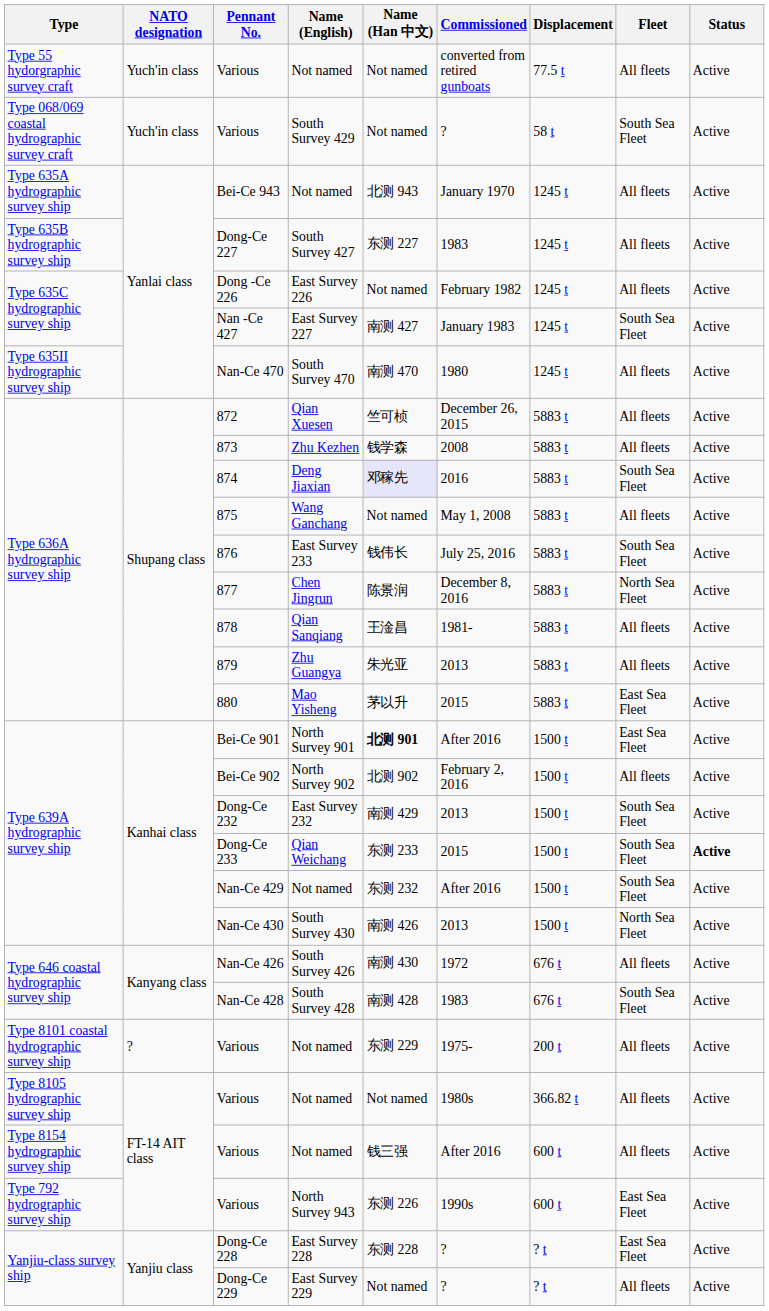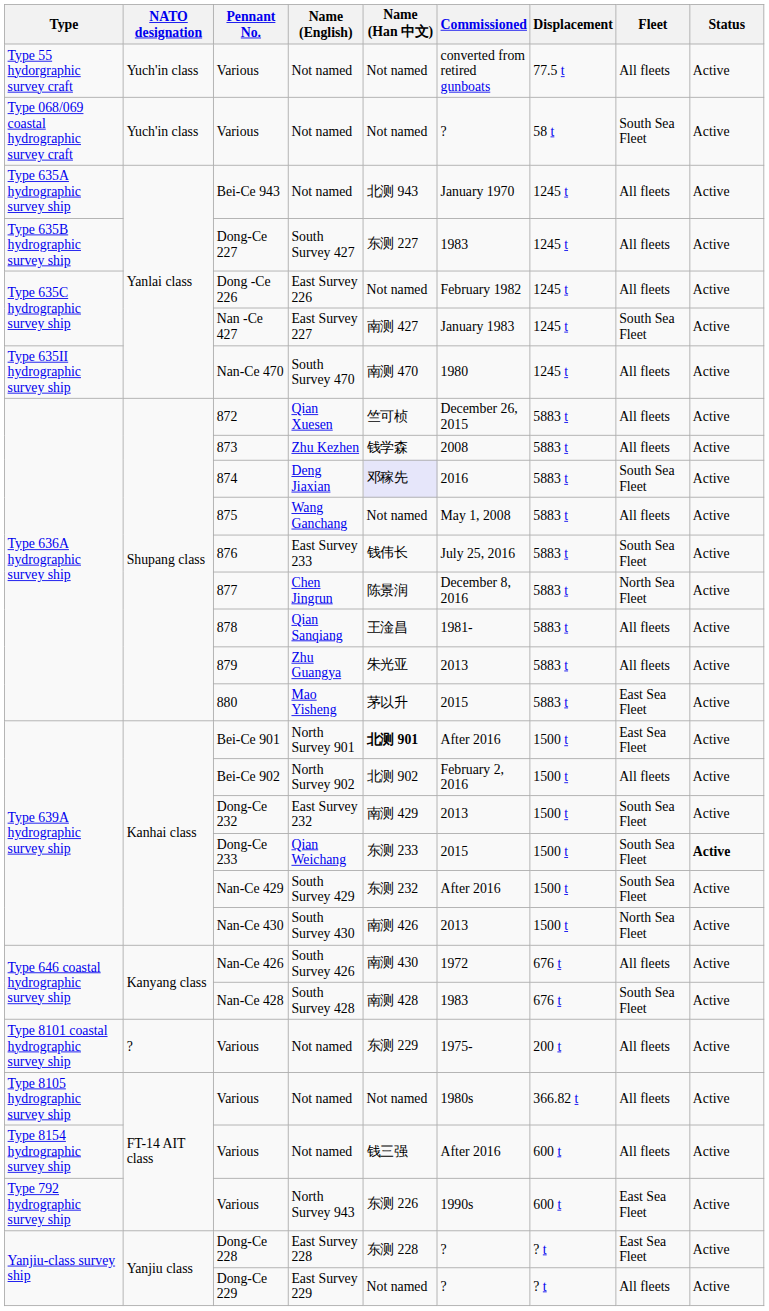Type 068/069 coastal hydrographic survey craft / Various | Name (English): South Survey 429 -> Not named
Nan-Ce 429 | Name (English): Not named -> South Survey 429
